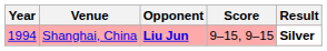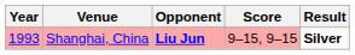Shanghai, China | Year: 1994 -> 1993
